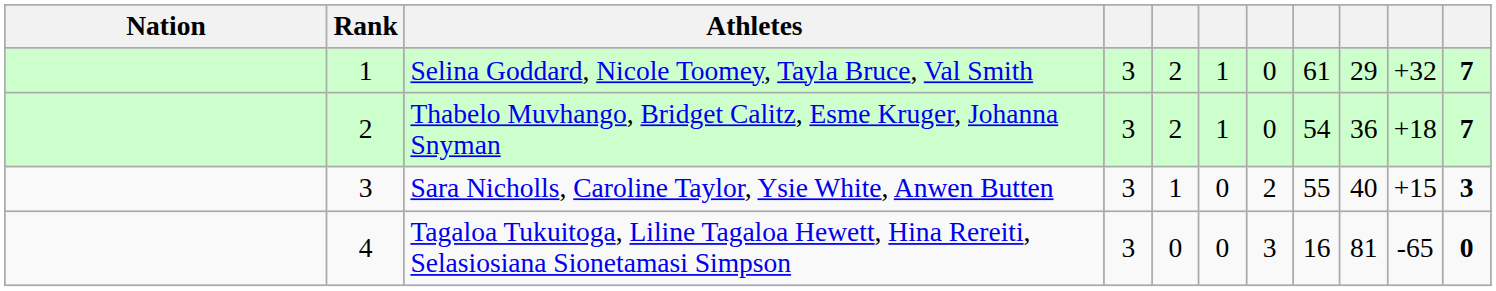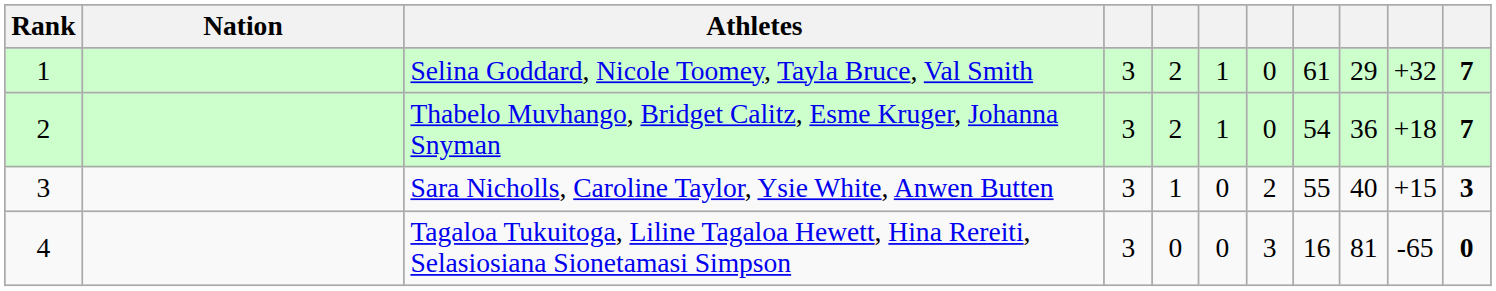columns swapped: Rank <-> Nation
